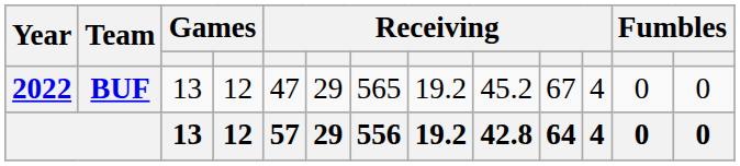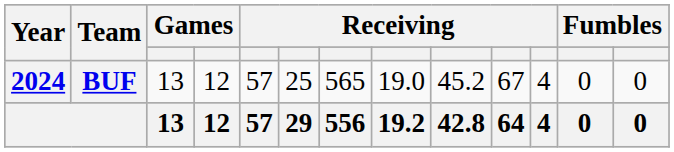BUF | Year: 2022 -> 2024
BUF | column 5: 47 -> 57
BUF | column 6: 29 -> 25
BUF | column 8: 19.2 -> 19.0
